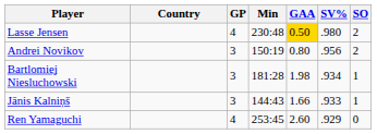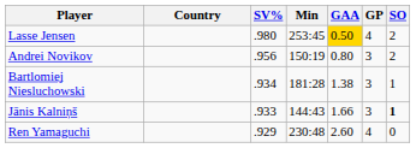columns swapped: GP <-> SV%
Lasse Jensen | Min: 230:48 -> 253:45
Bartlomiej Niesluchowski | GAA: 1.98 -> 1.38
Jānis Kalniņš | SO: normal -> bold
Ren Yamaguchi | Min: 253:45 -> 230:48
